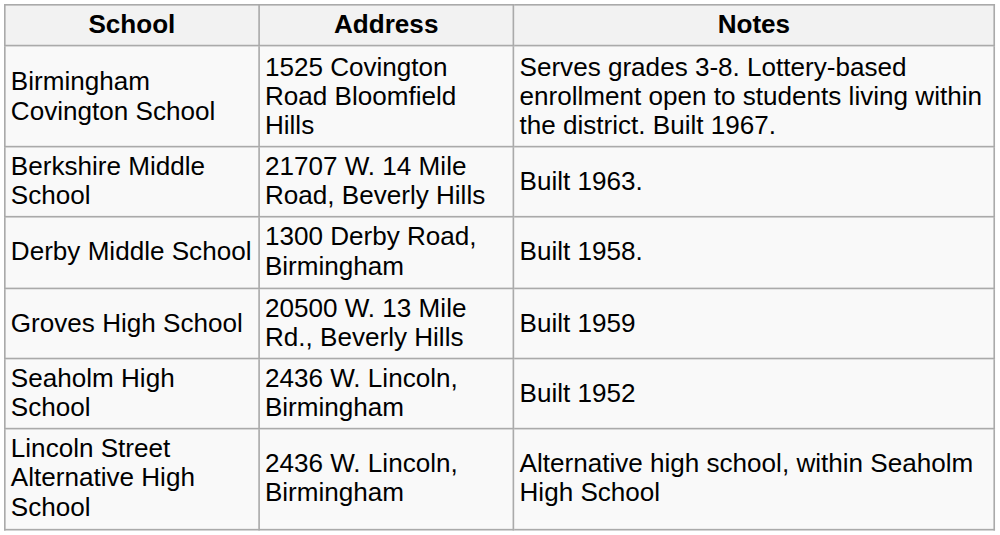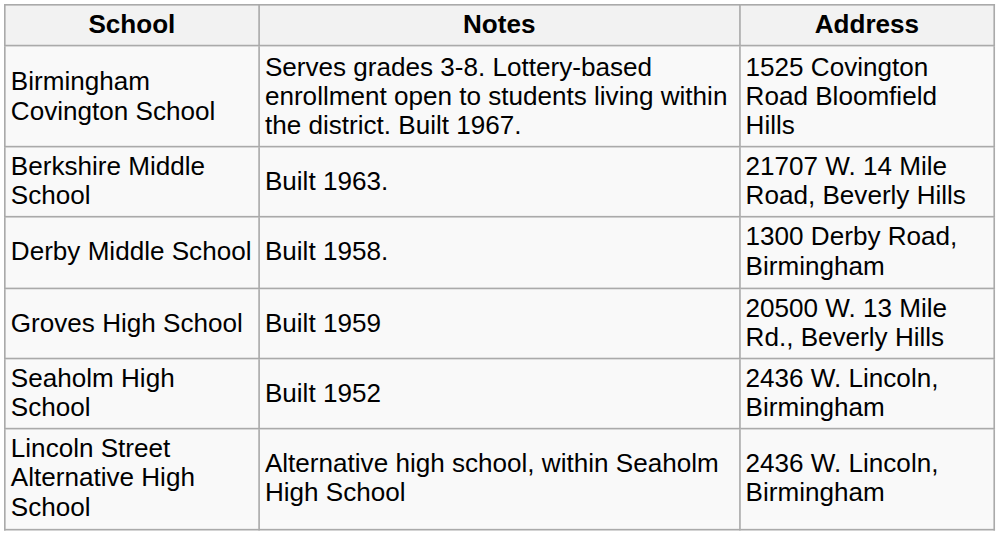columns swapped: Address <-> Notes
